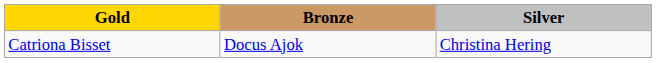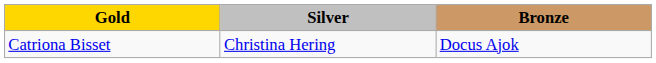columns swapped: Silver <-> Bronze
